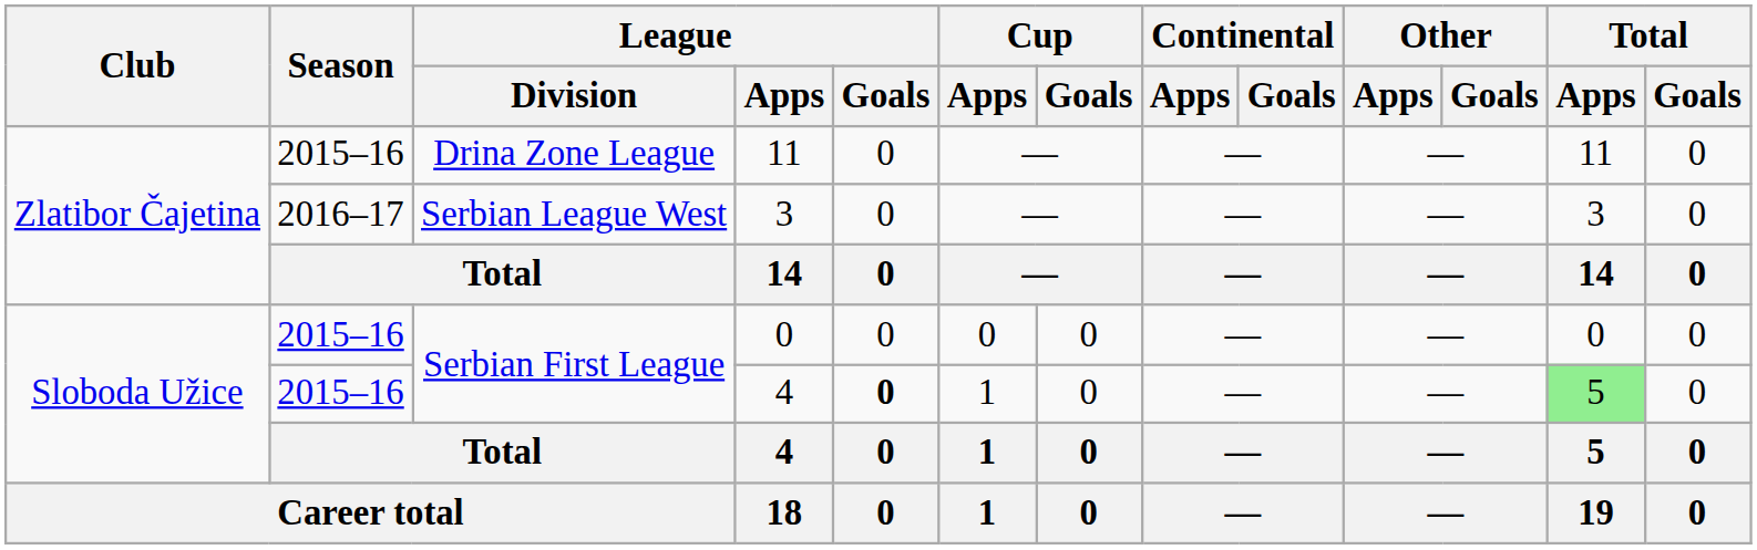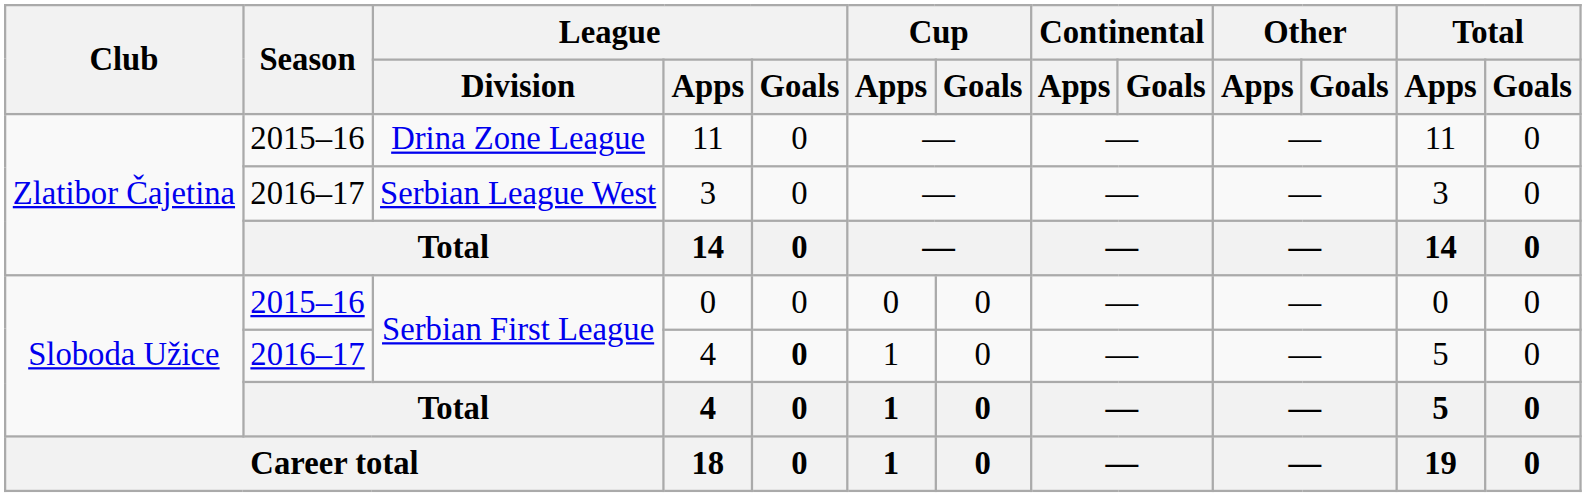Serbian First League / 4 | Season: 2015–16 -> 2016–17
Serbian First League / 4 | Total / Apps: lightgreen background -> no background
